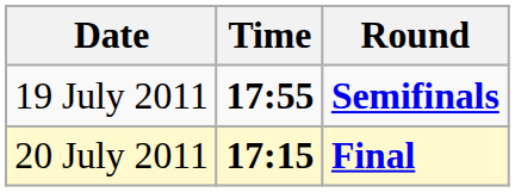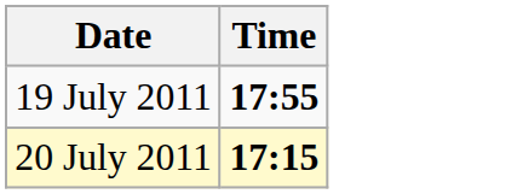- column: Round | Semifinals | Final
